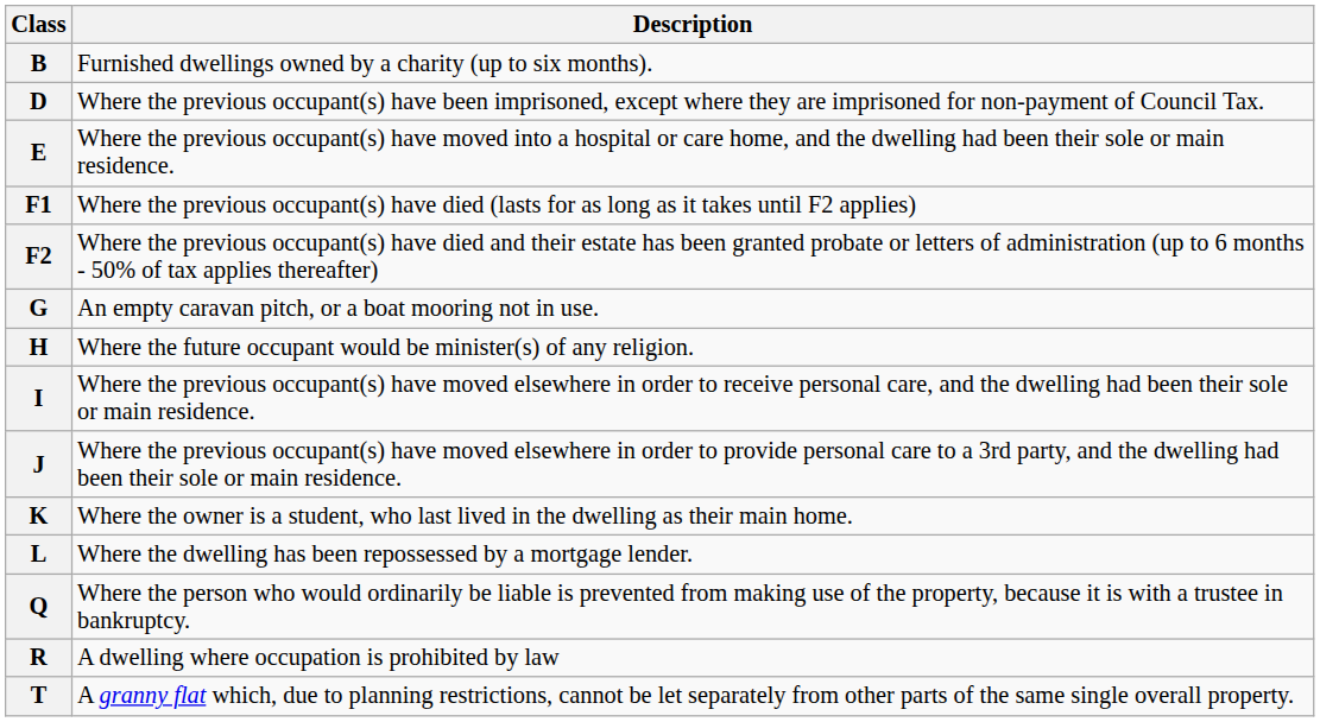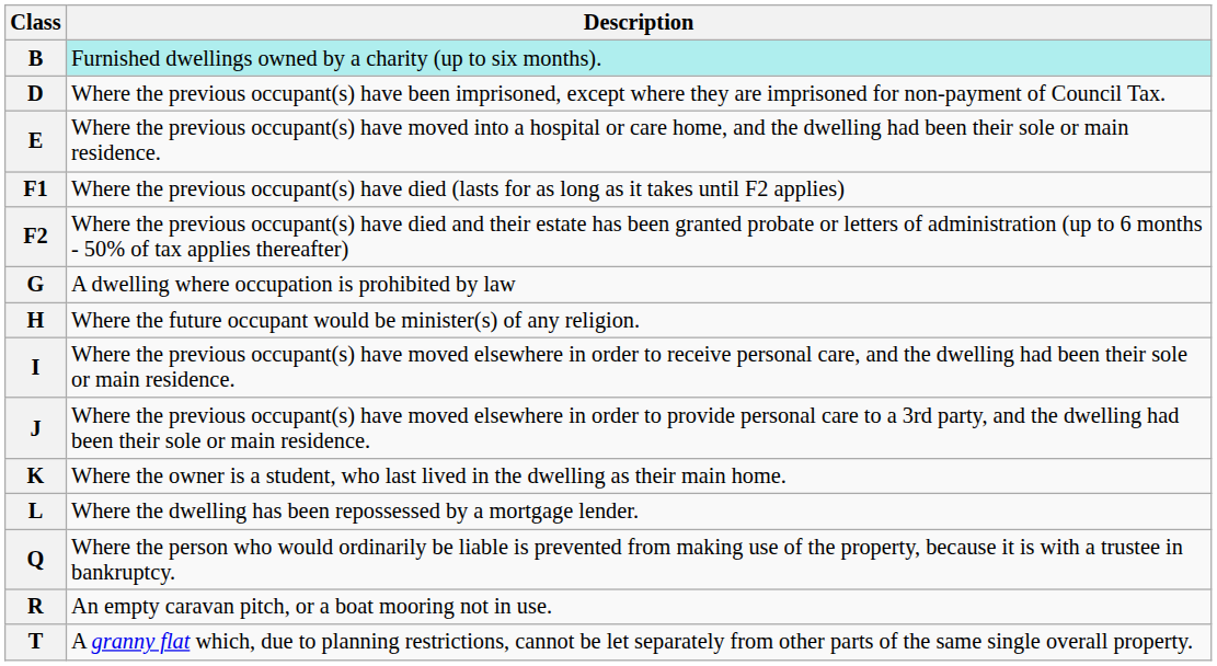B | Description: no background -> paleturquoise background
G | Description: An empty caravan pitch, or a boat mooring not in use. -> A dwelling where occupation is prohibited by law
R | Description: A dwelling where occupation is prohibited by law -> An empty caravan pitch, or a boat mooring not in use.
